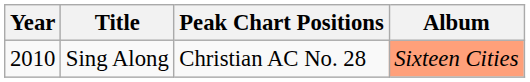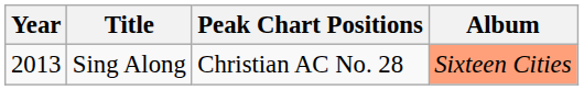Sing Along | Year: 2010 -> 2013
